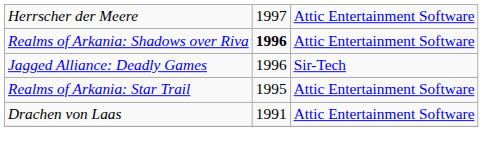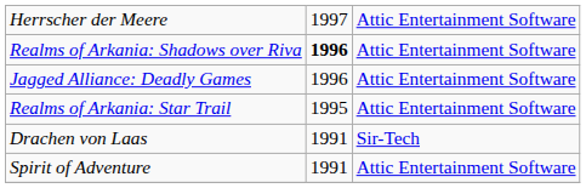Jagged Alliance: Deadly Games | column 3: Sir-Tech -> Attic Entertainment Software
Drachen von Laas | column 3: Attic Entertainment Software -> Sir-Tech
+ row: Spirit of Adventure | 1991 | Attic Entertainment Software
